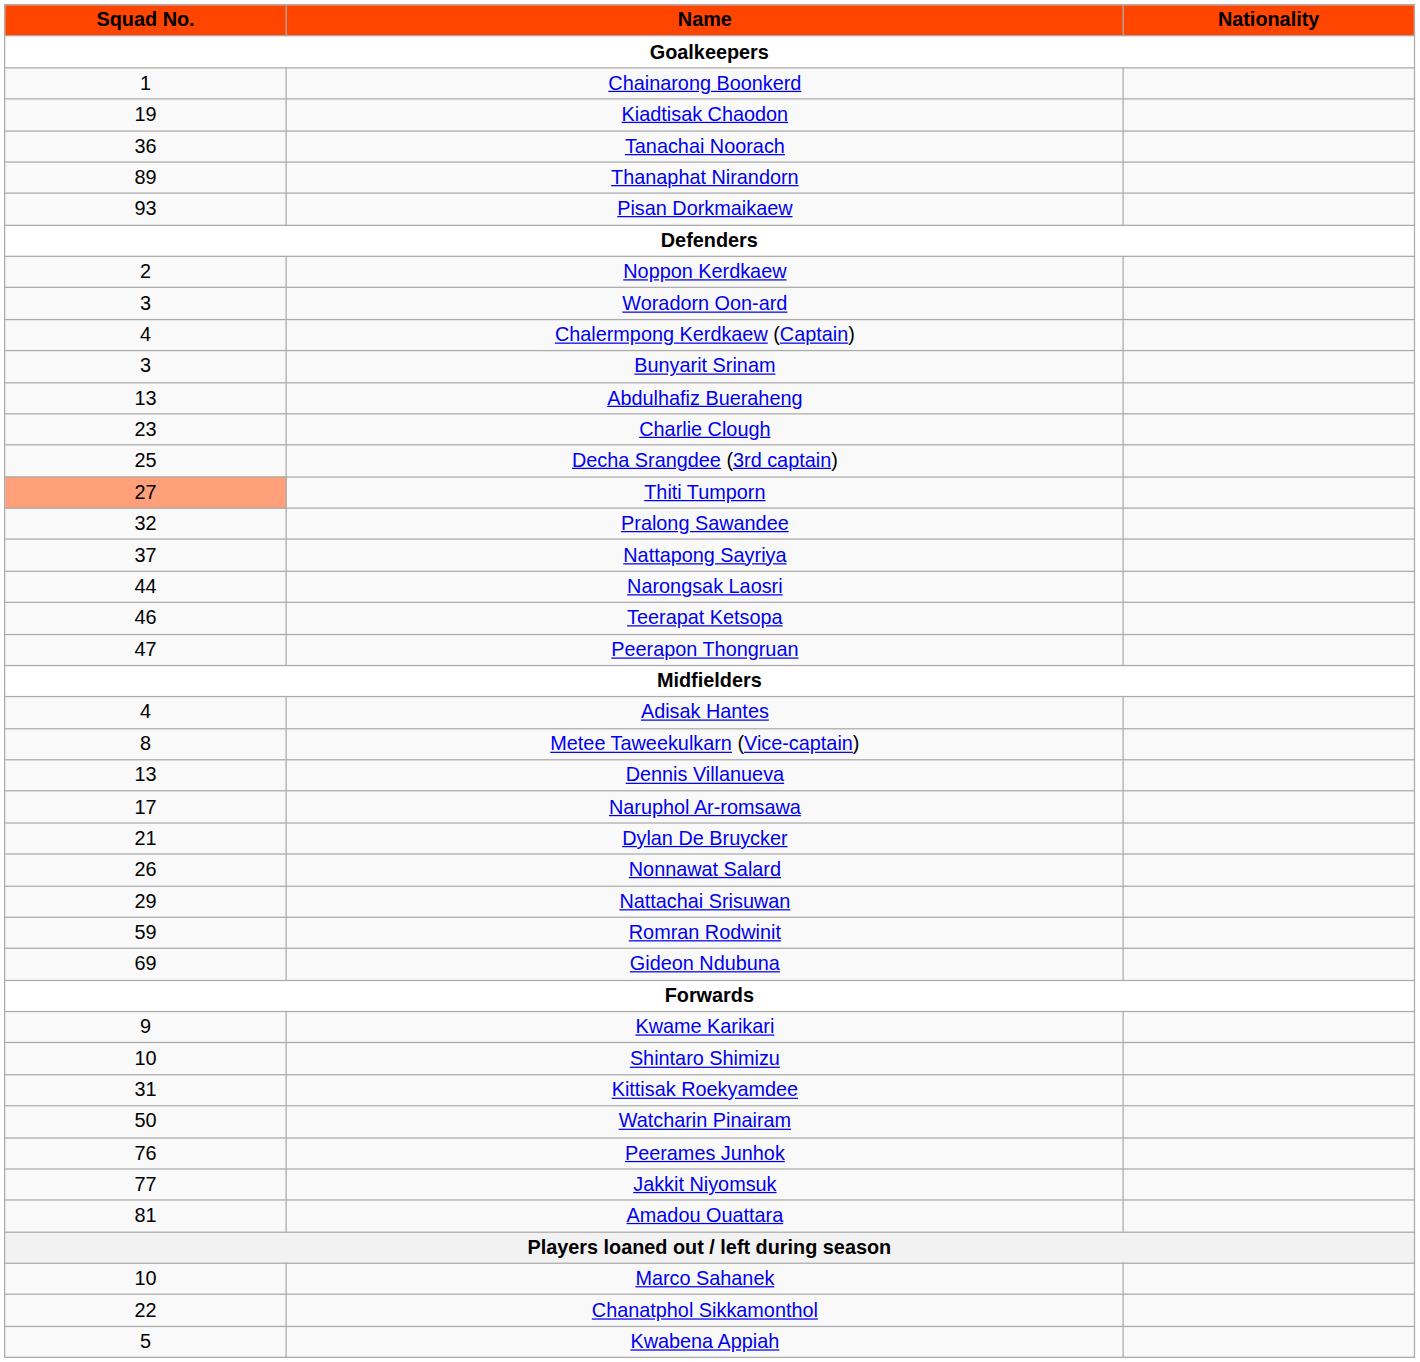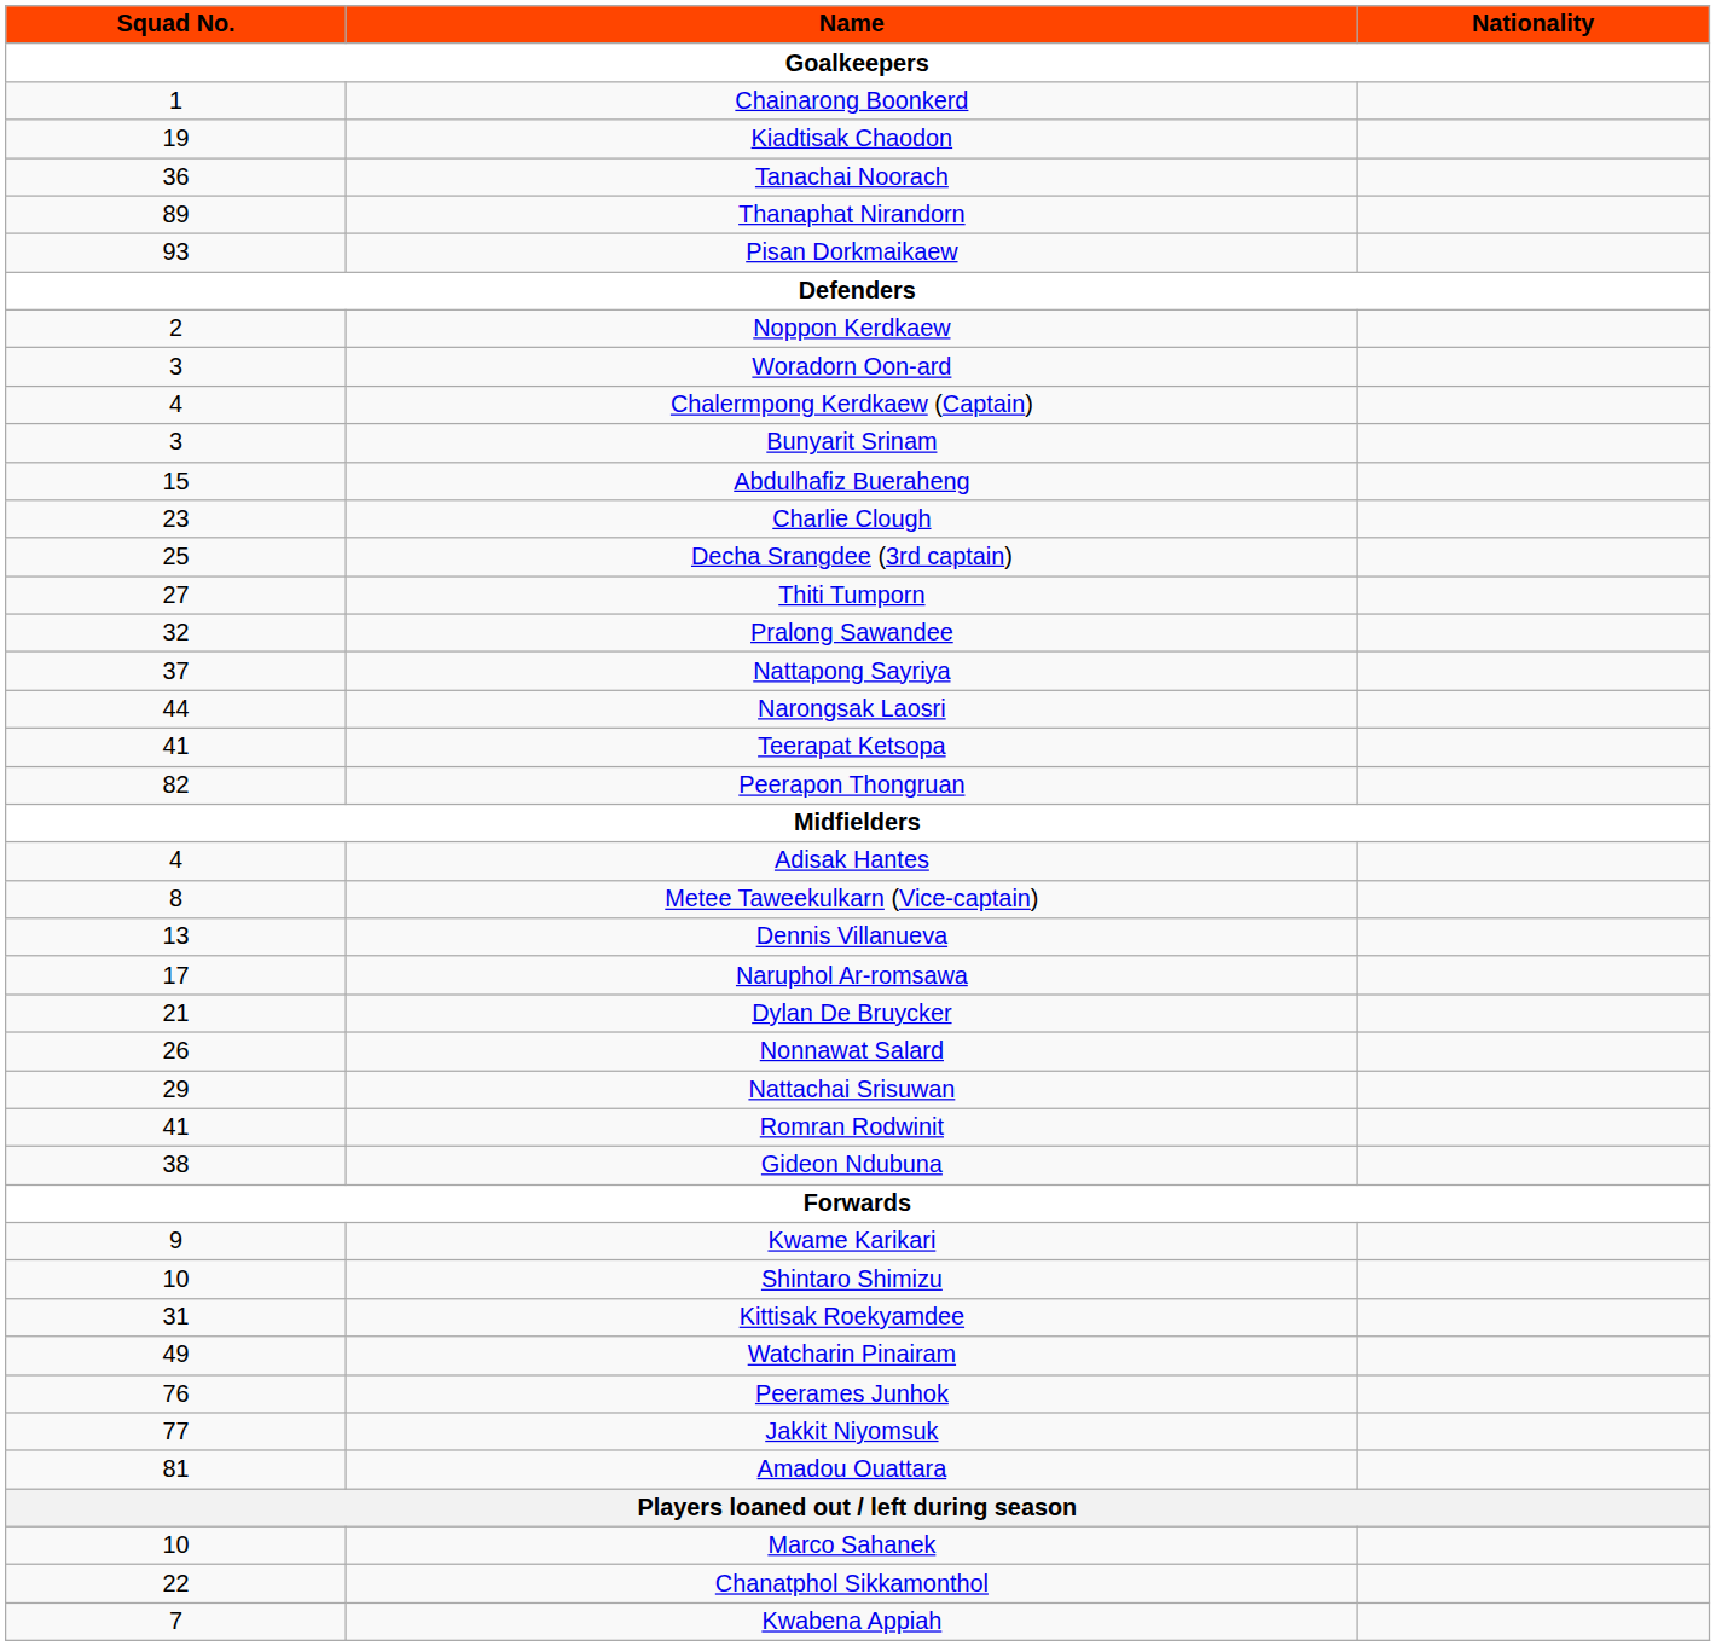Abdulhafiz Bueraheng | Squad No.: 13 -> 15
Thiti Tumporn | Squad No.: lightsalmon background -> no background
Teerapat Ketsopa | Squad No.: 46 -> 41
Peerapon Thongruan | Squad No.: 47 -> 82
Romran Rodwinit | Squad No.: 59 -> 41
Gideon Ndubuna | Squad No.: 69 -> 38
Watcharin Pinairam | Squad No.: 50 -> 49
Kwabena Appiah | Squad No.: 5 -> 7
